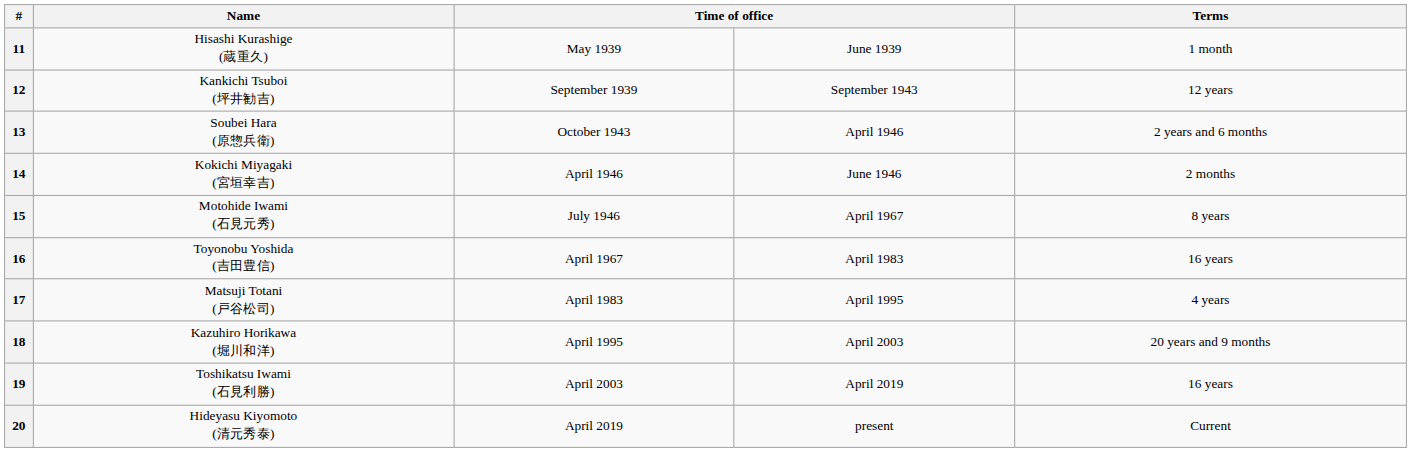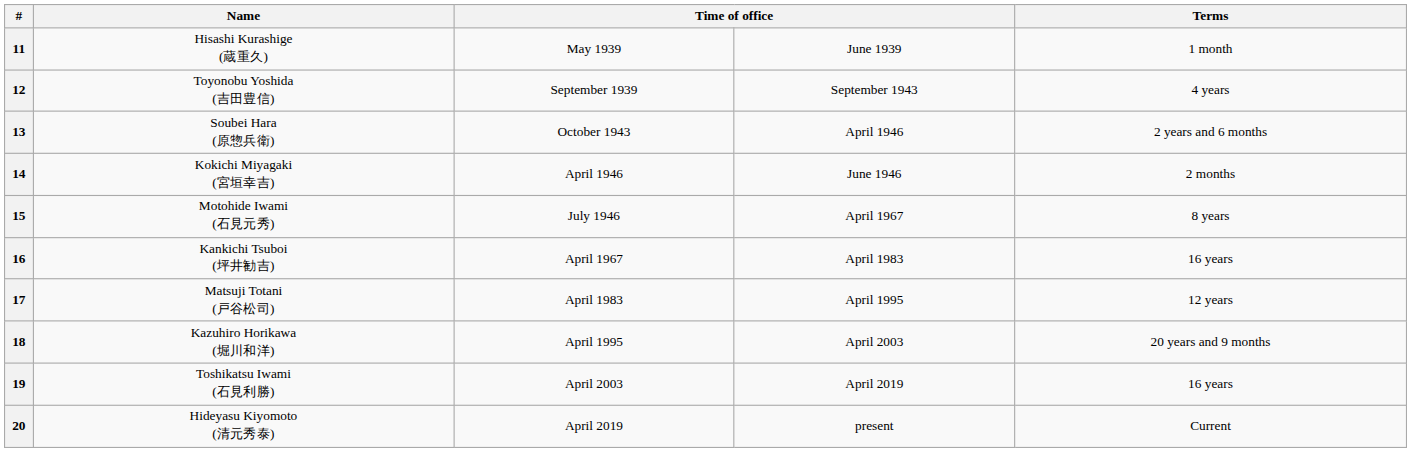12 | Name: Kankichi Tsuboi (坪井勧吉) -> Toyonobu Yoshida (吉田豊信)
12 | Terms: 12 years -> 4 years
16 | Name: Toyonobu Yoshida (吉田豊信) -> Kankichi Tsuboi (坪井勧吉)
17 | Terms: 4 years -> 12 years
